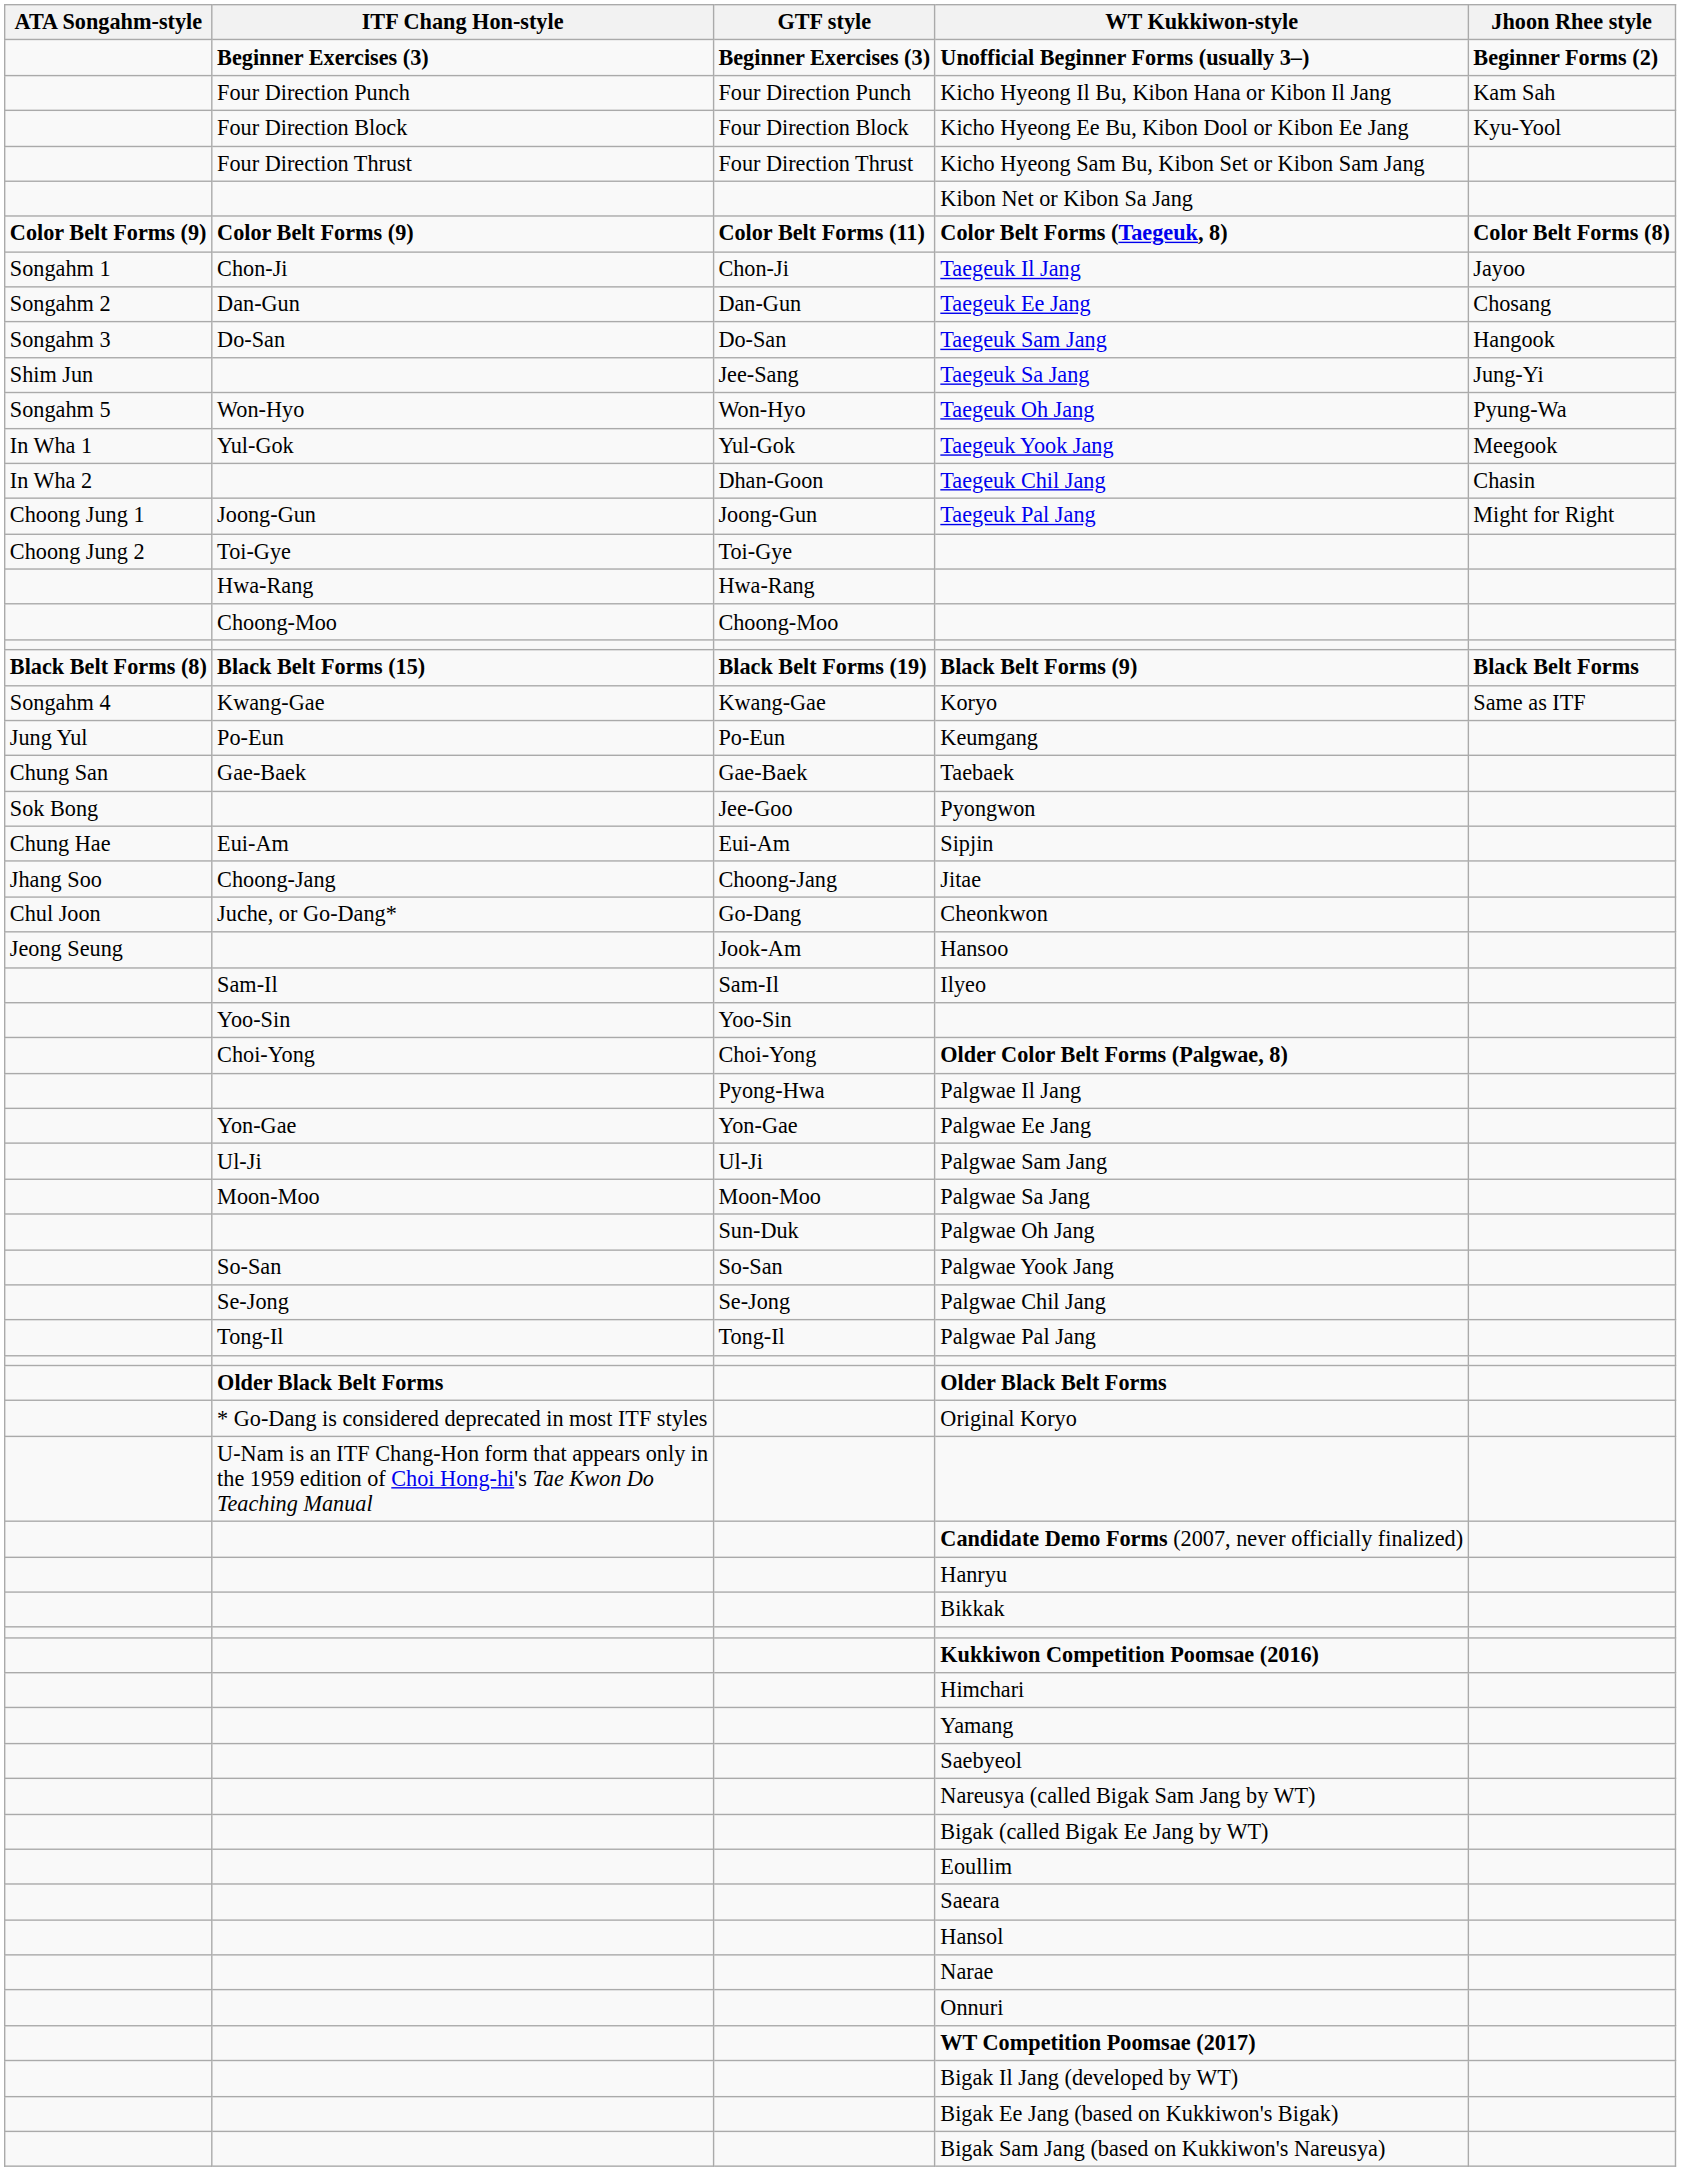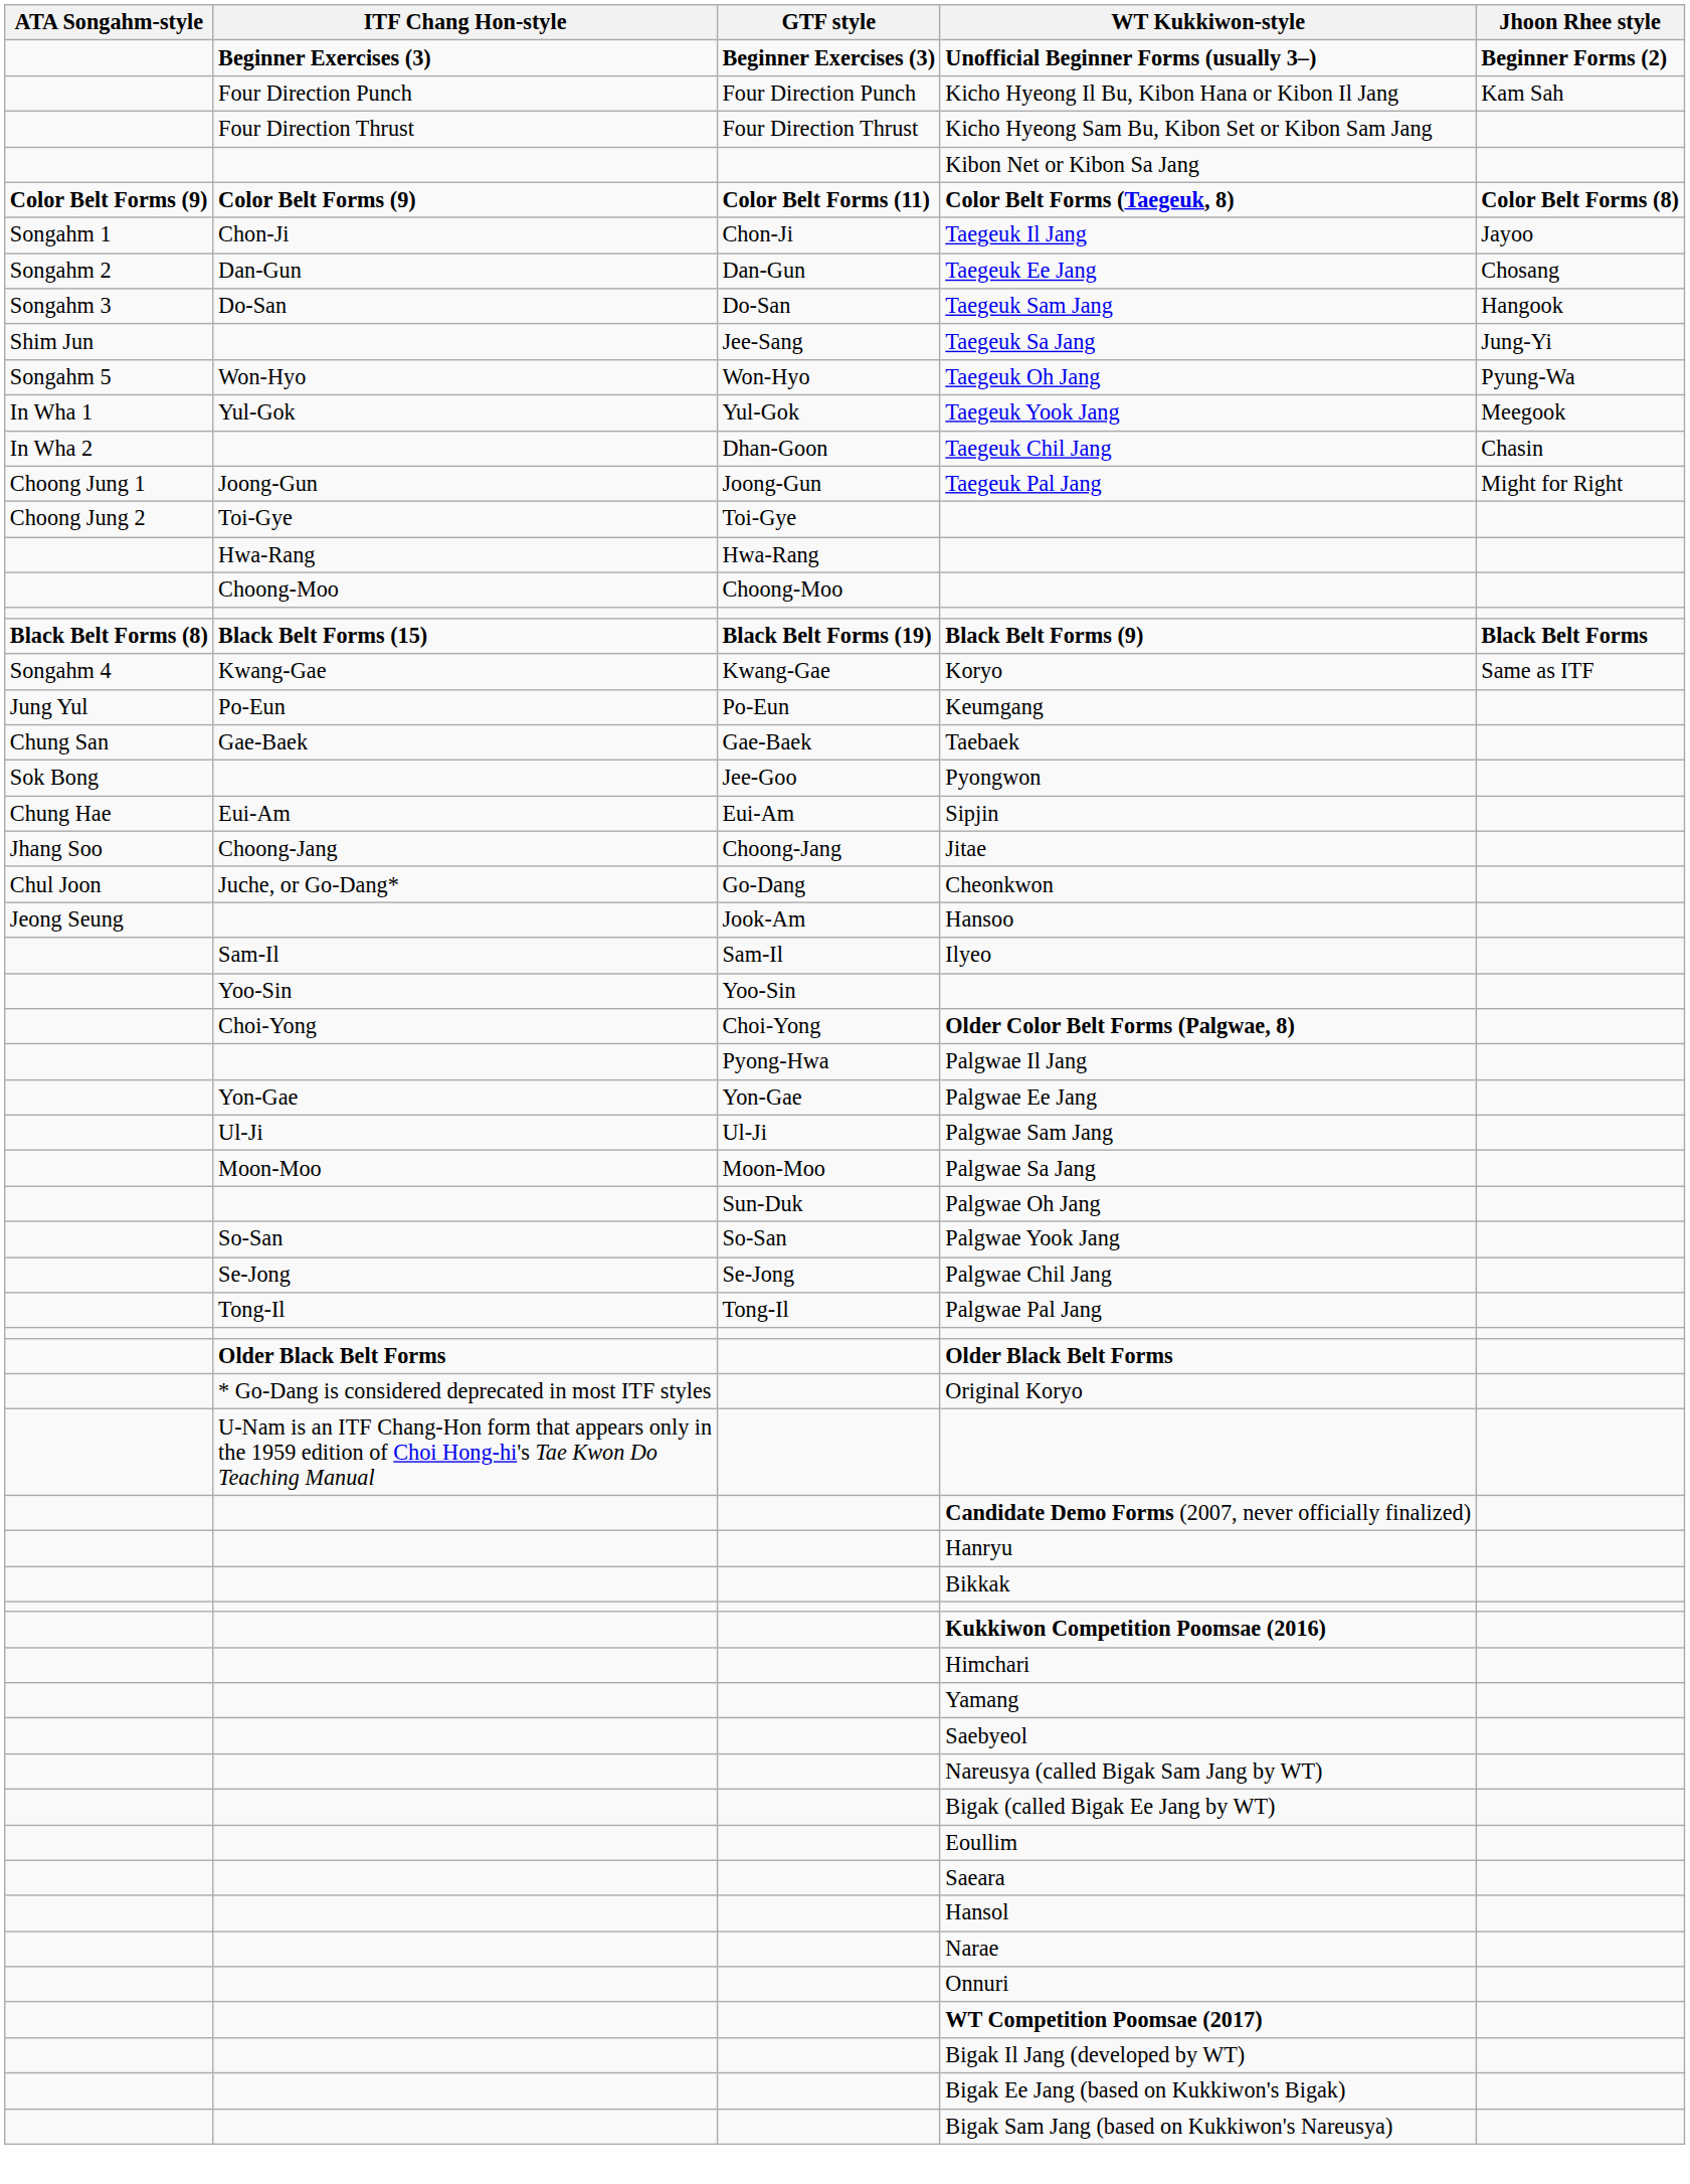- row: Four Direction Block | Four Direction Block | Kicho Hyeong Ee Bu, Kibon Dool or Kibon Ee Jang | Kyu-Yool
